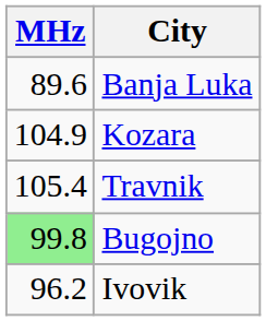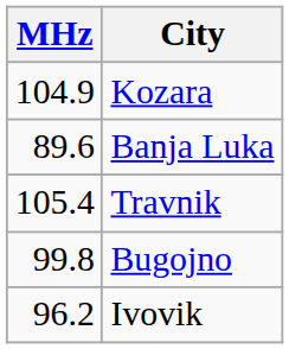rows swapped: Kozara <-> Banja Luka
Bugojno | MHz: lightgreen background -> no background
